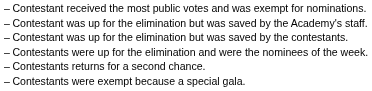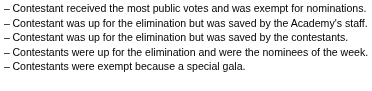- row: – | Contestants returns for a second chance.
